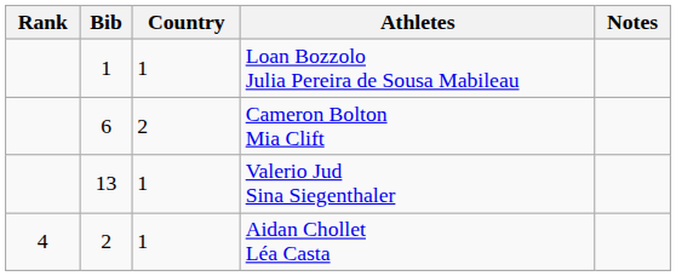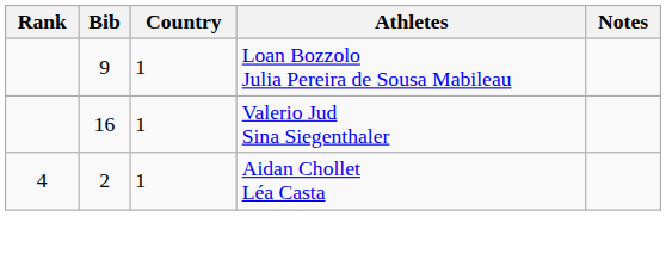Loan Bozzolo Julia Pereira de Sousa Mabileau | Bib: 1 -> 9
- row: 6 | 2 | Cameron Bolton Mia Clift
Valerio Jud Sina Siegenthaler | Bib: 13 -> 16
